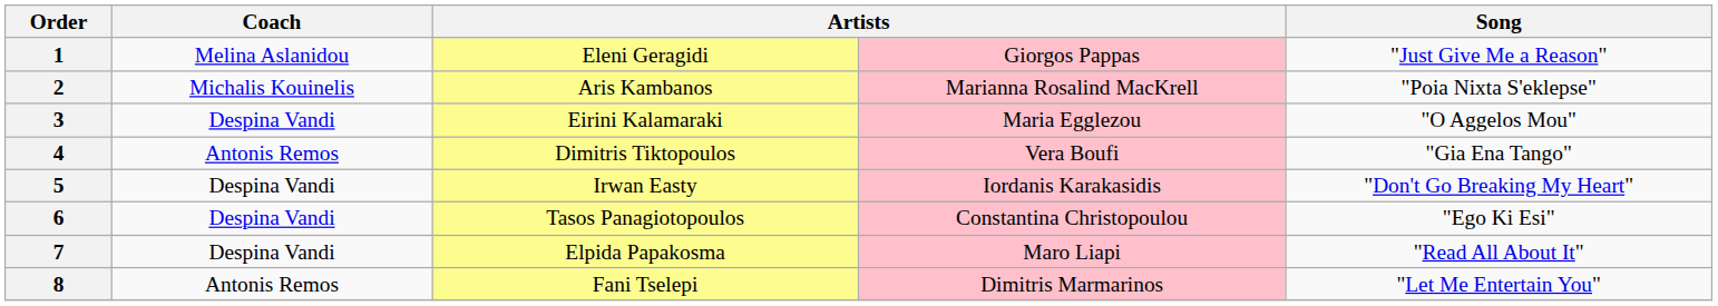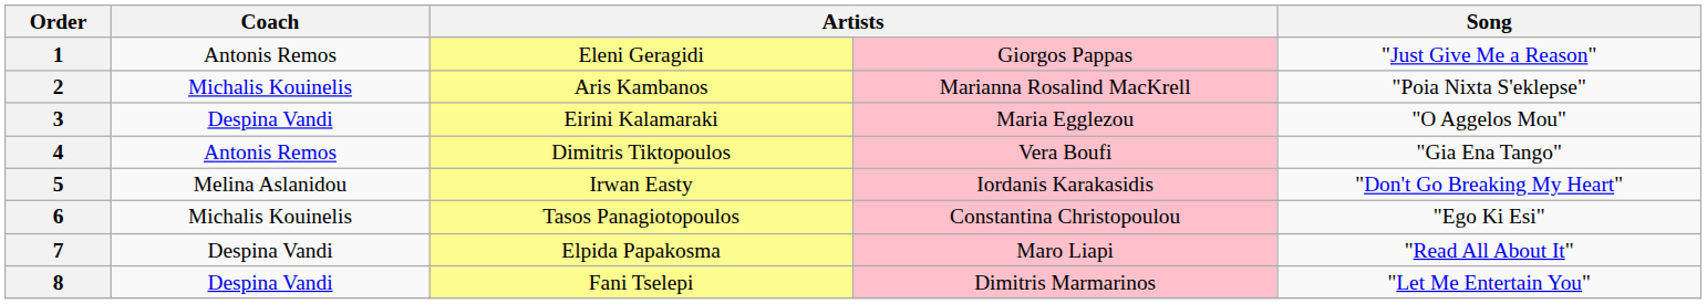1 | Coach: Melina Aslanidou -> Antonis Remos
5 | Coach: Despina Vandi -> Melina Aslanidou
6 | Coach: Despina Vandi -> Michalis Kouinelis
8 | Coach: Antonis Remos -> Despina Vandi
